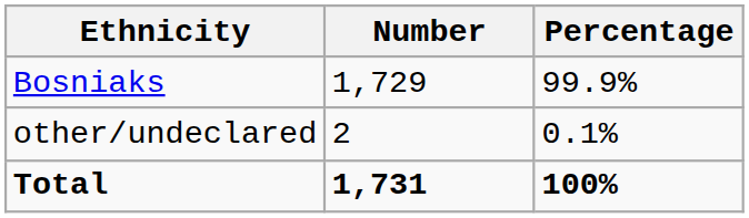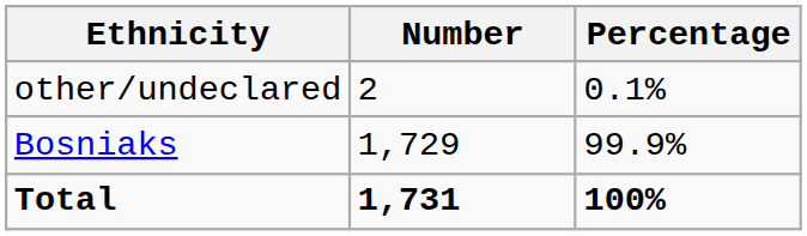rows swapped: Bosniaks <-> other/undeclared
